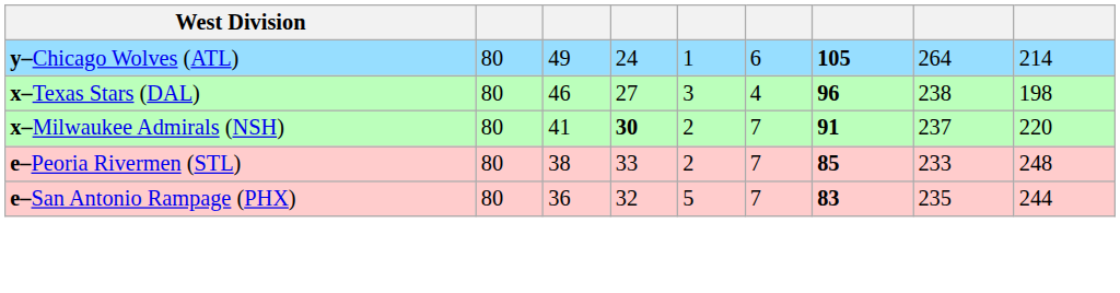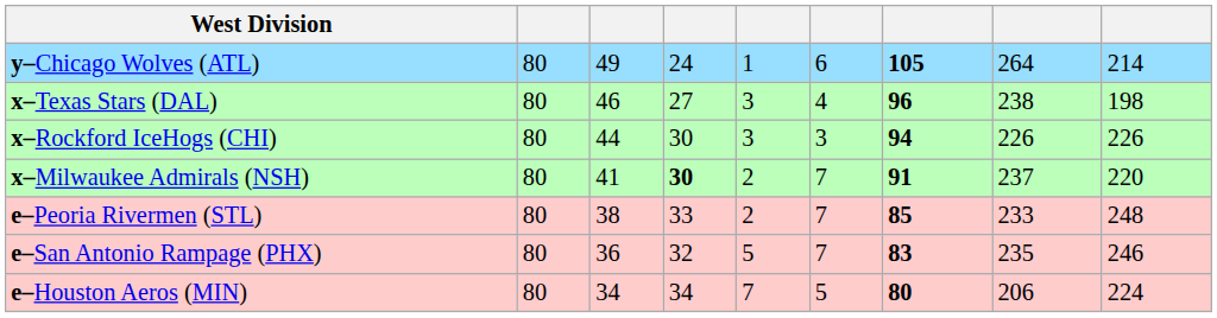+ row: x–Rockford IceHogs (CHI) | 80 | 44 | 30 | 3 | 3 | 94 | 226 | 226
e–San Antonio Rampage (PHX) | column 9: 244 -> 246
+ row: e–Houston Aeros (MIN) | 80 | 34 | 34 | 7 | 5 | 80 | 206 | 224
